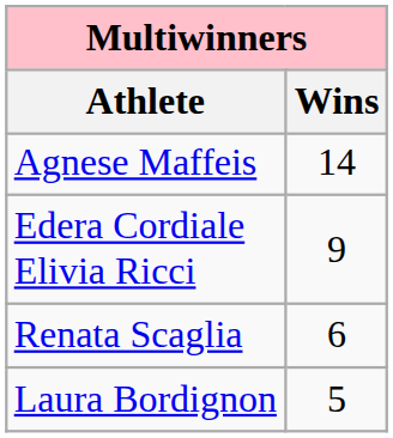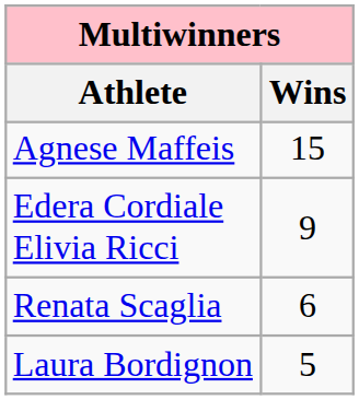Agnese Maffeis | Wins: 14 -> 15
